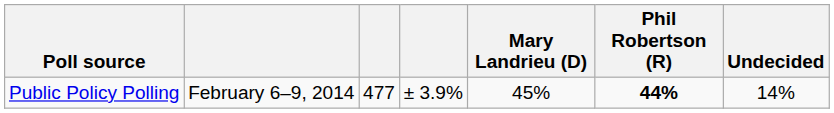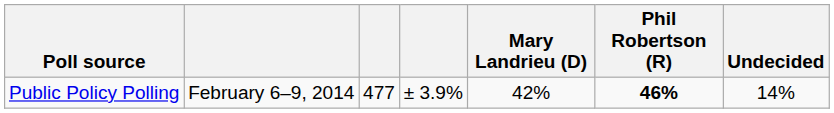Public Policy Polling | Mary Landrieu (D): 45% -> 42%
Public Policy Polling | Phil Robertson (R): 44% -> 46%
